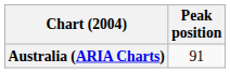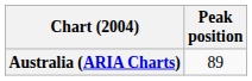Australia (ARIA Charts) | Peak position: 91 -> 89
